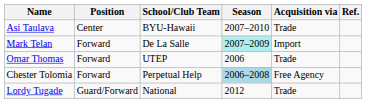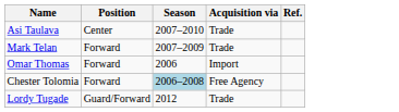- column: School/Club Team | BYU-Hawaii | De La Salle | UTEP | Perpetual Help | National
Mark Telan | Season: paleturquoise background -> no background
Mark Telan | Acquisition via: Import -> Trade
Omar Thomas | Acquisition via: Trade -> Import
